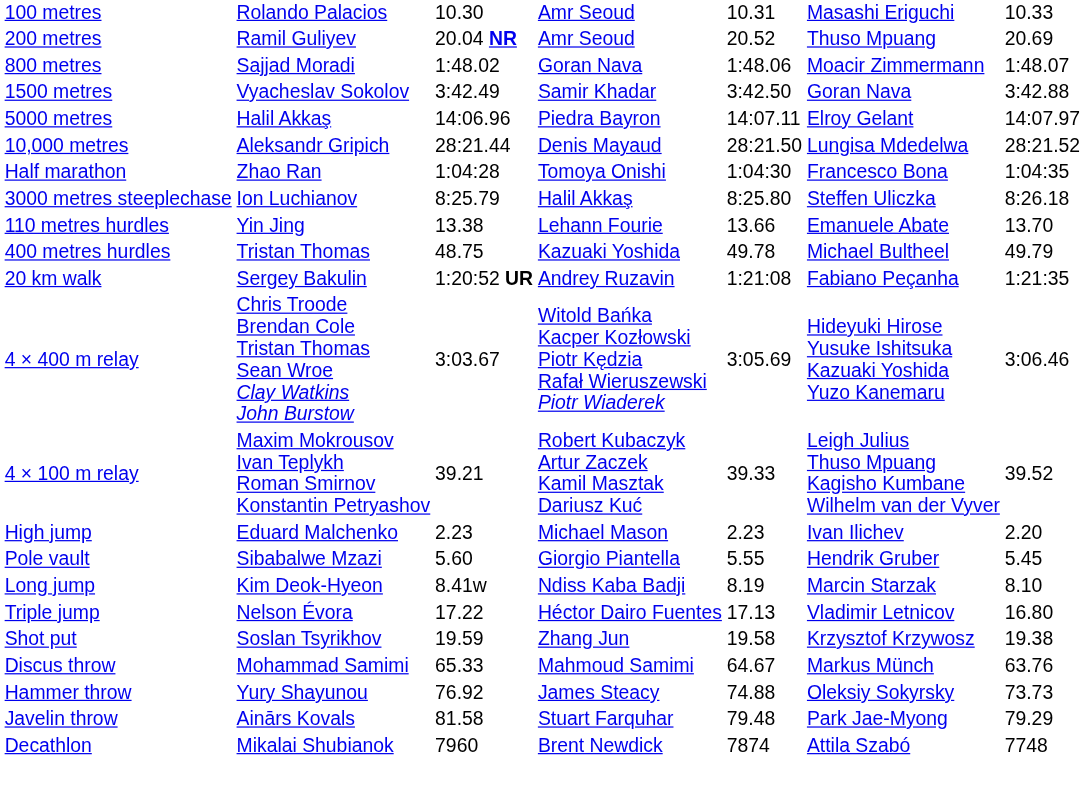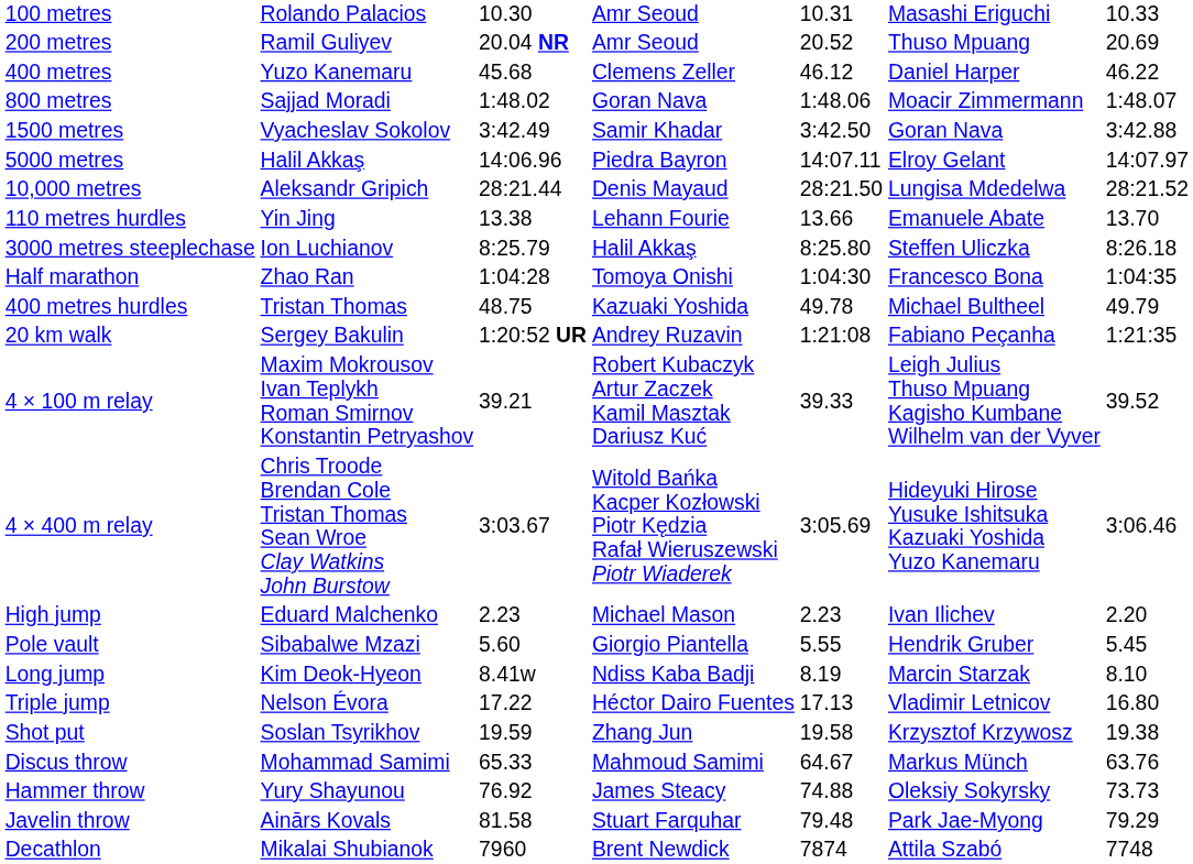+ row: 400 metres | Yuzo Kanemaru | 45.68 | Clemens Zeller | 46.12 | Daniel Harper | 46.22
rows swapped: Half marathon <-> 110 metres hurdles
rows swapped: 4 × 100 m relay <-> 4 × 400 m relay
